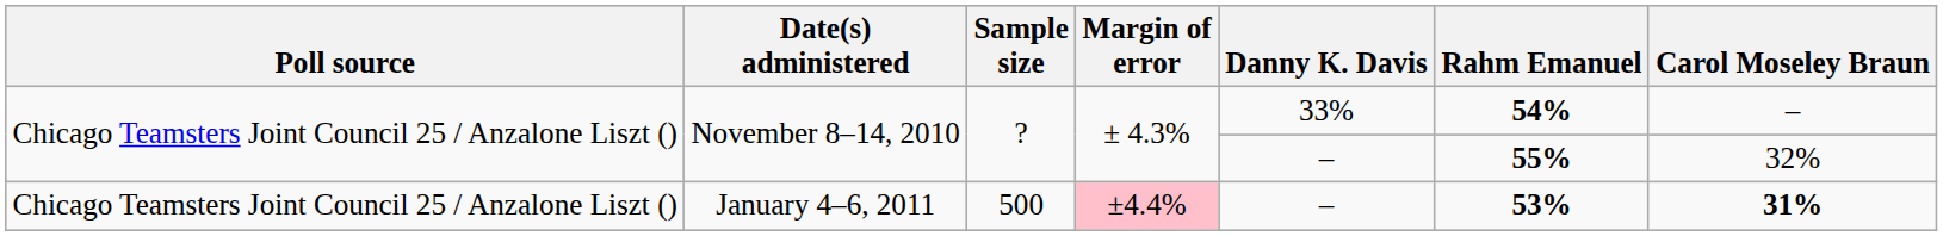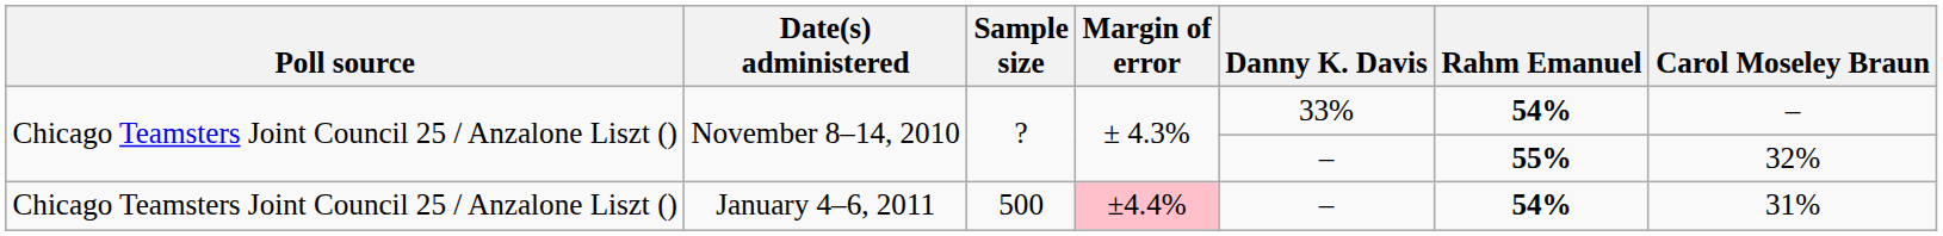January 4–6, 2011 | Rahm Emanuel: 53% -> 54%
January 4–6, 2011 | Carol Moseley Braun: bold -> normal
